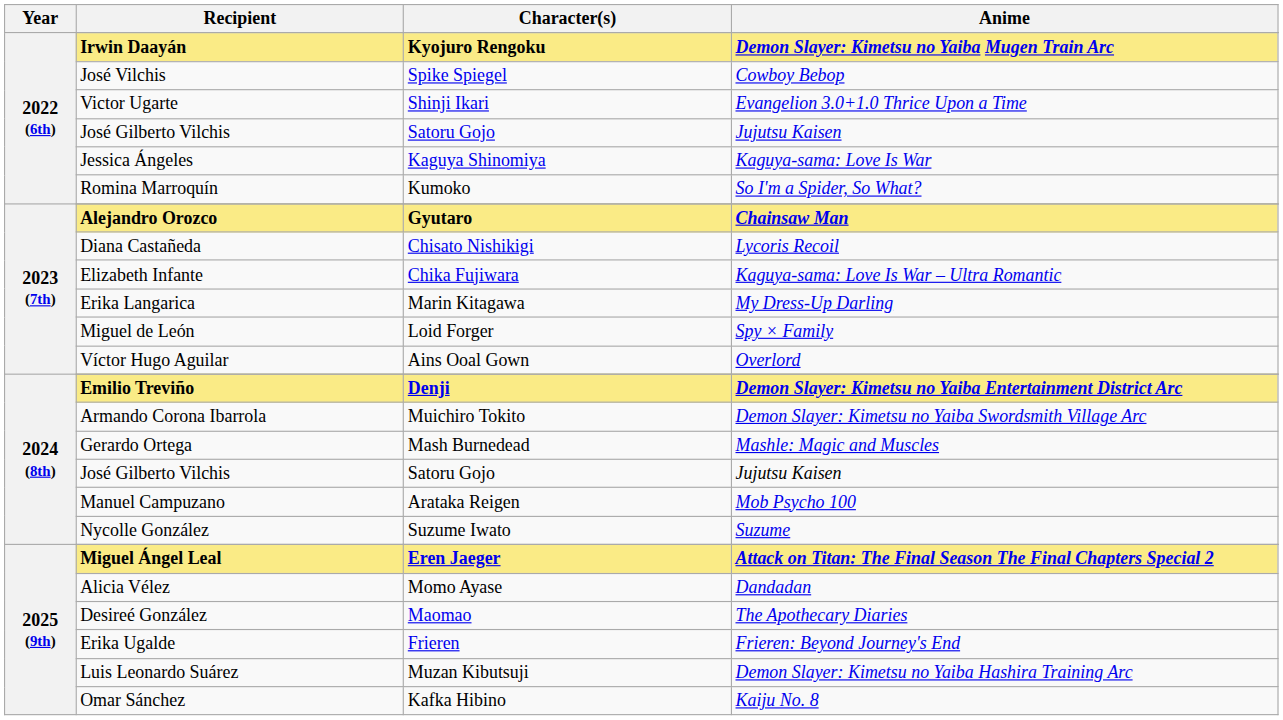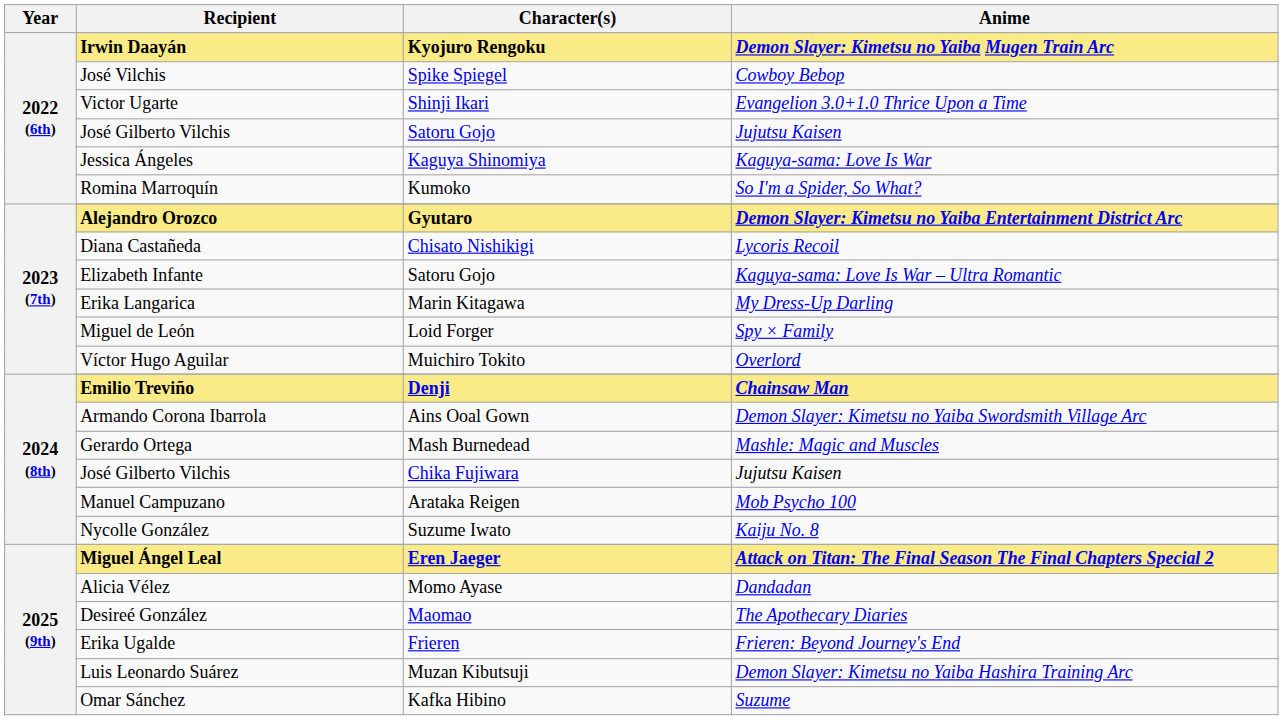Alejandro Orozco | Anime: Chainsaw Man -> Demon Slayer: Kimetsu no Yaiba Entertainment District Arc
Elizabeth Infante | Character(s): Chika Fujiwara -> Satoru Gojo
Víctor Hugo Aguilar | Character(s): Ains Ooal Gown -> Muichiro Tokito
Emilio Treviño | Anime: Demon Slayer: Kimetsu no Yaiba Entertainment District Arc -> Chainsaw Man
Armando Corona Ibarrola | Character(s): Muichiro Tokito -> Ains Ooal Gown
2024 (8th) / José Gilberto Vilchis | Character(s): Satoru Gojo -> Chika Fujiwara
Nycolle González | Anime: Suzume -> Kaiju No. 8
Omar Sánchez | Anime: Kaiju No. 8 -> Suzume
